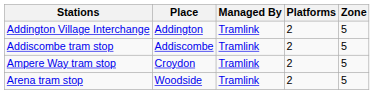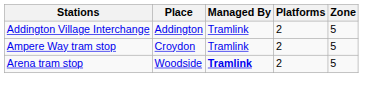- row: Addiscombe tram stop | Addiscombe | Tramlink | 2 | 5
Arena tram stop | Managed By: normal -> bold
